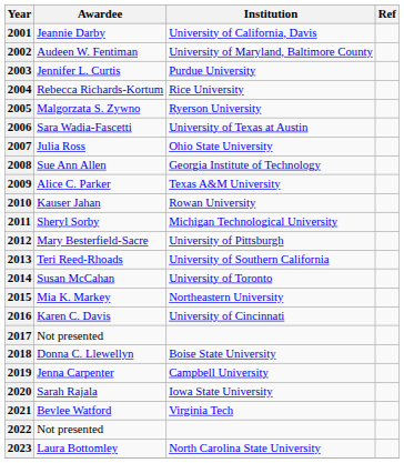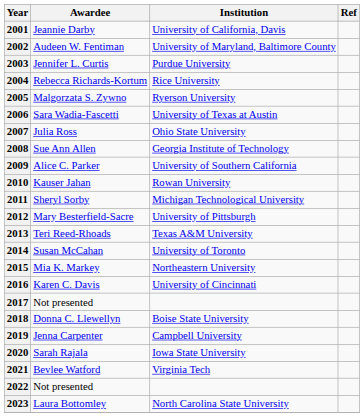2009 | Institution: Texas A&M University -> University of Southern California
2013 | Institution: University of Southern California -> Texas A&M University
